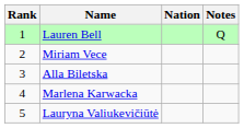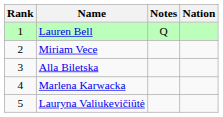columns swapped: Nation <-> Notes
